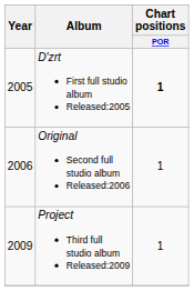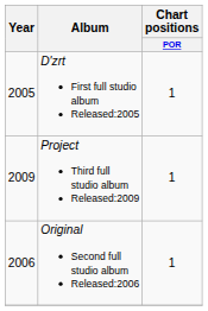D'zrt First full studio album Released:2005 | Chart positions / POR: bold -> normal
rows swapped: Original Second full studio album Released:2006 <-> Project Third full studio album Released:2009
